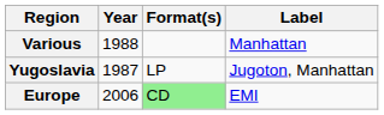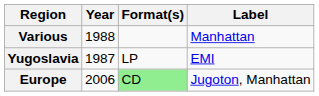Yugoslavia | Label: Jugoton, Manhattan -> EMI
Europe | Label: EMI -> Jugoton, Manhattan
